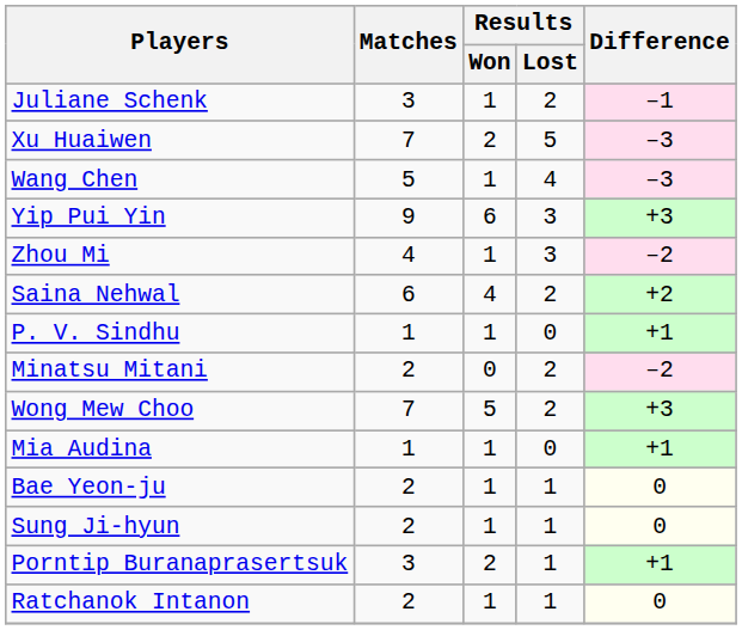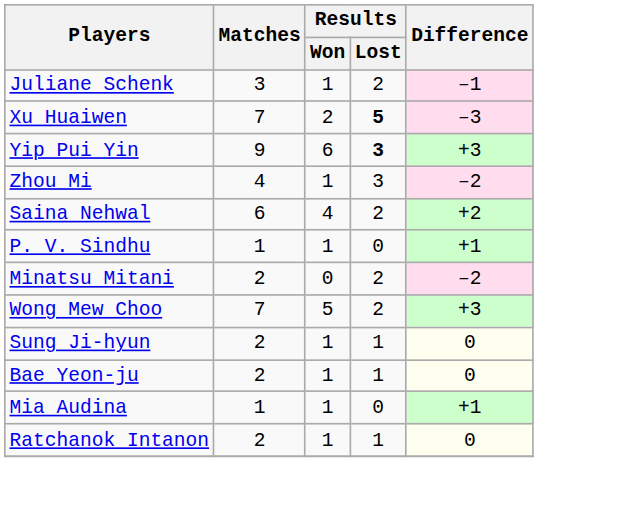Xu Huaiwen | Results / Lost: normal -> bold
- row: Wang Chen | 5 | 1 | 4 | –3
Yip Pui Yin | Results / Lost: normal -> bold
rows swapped: Mia Audina <-> Sung Ji-hyun
- row: Porntip Buranaprasertsuk | 3 | 2 | 1 | +1
